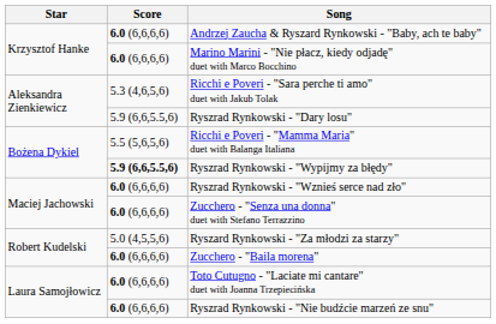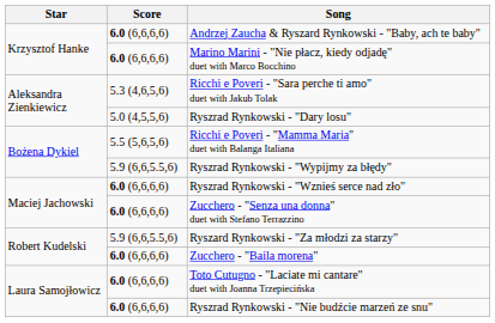Ryszrad Rynkowski - "Dary losu" | Score: 5.9 (6,6,5.5,6) -> 5.0 (4,5,5,6)
Ryszrad Rynkowski - "Wypijmy za błędy" | Score: bold -> normal
Ryszard Rynkowski - "Za młodzi za starzy" | Score: 5.0 (4,5,5,6) -> 5.9 (6,6,5.5,6)
